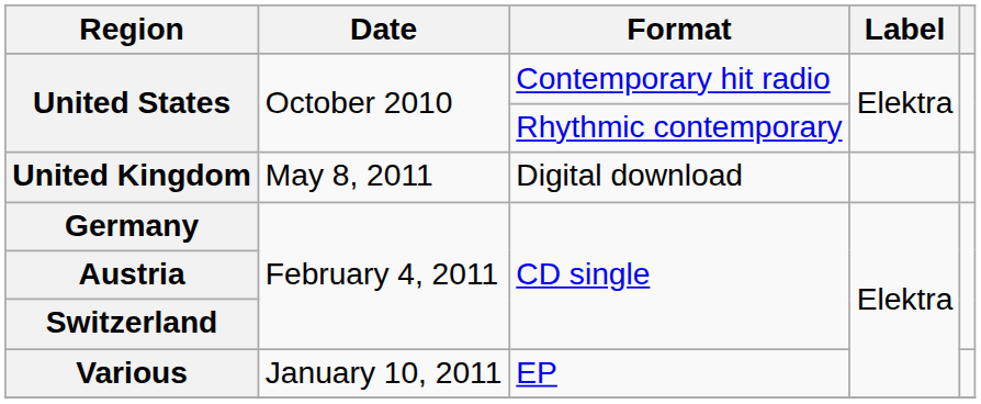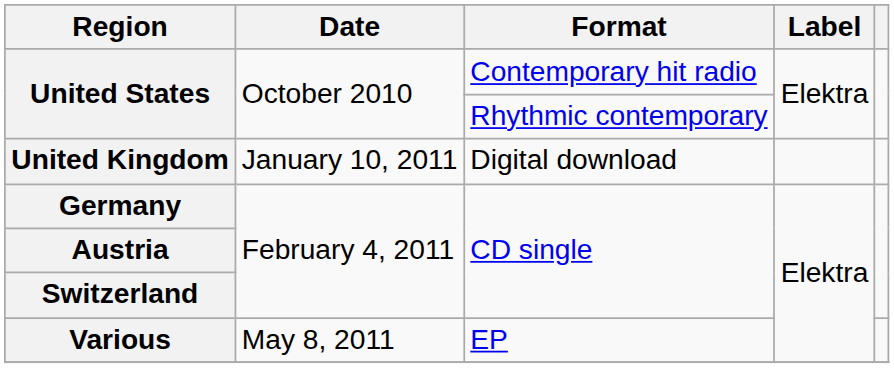Digital download | Date: May 8, 2011 -> January 10, 2011
EP | Date: January 10, 2011 -> May 8, 2011
